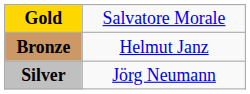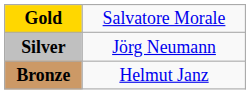rows swapped: Silver <-> Bronze
